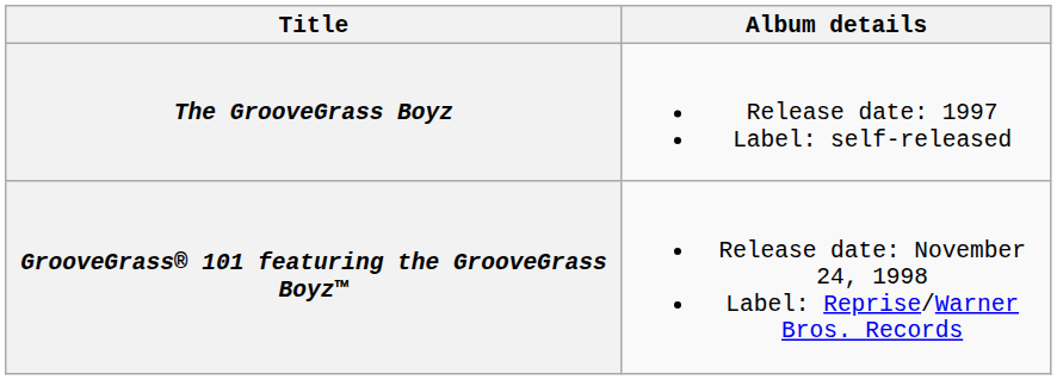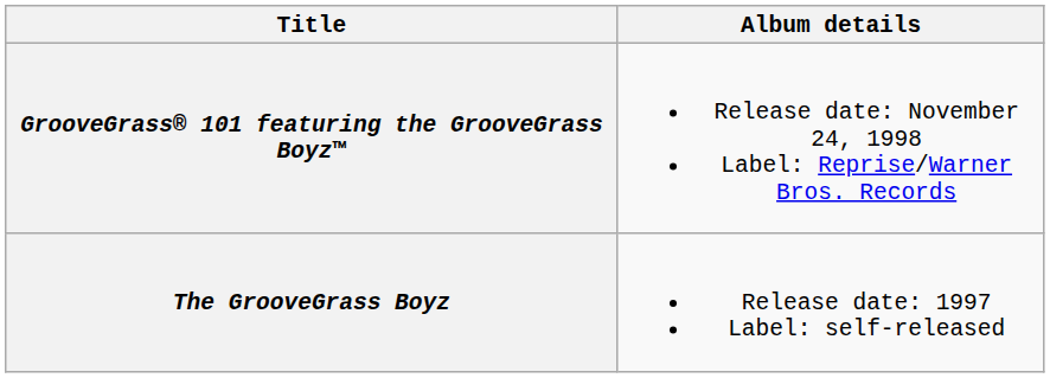rows swapped: The GrooveGrass Boyz <-> GrooveGrass® 101 featuring the GrooveGrass Boyz™
